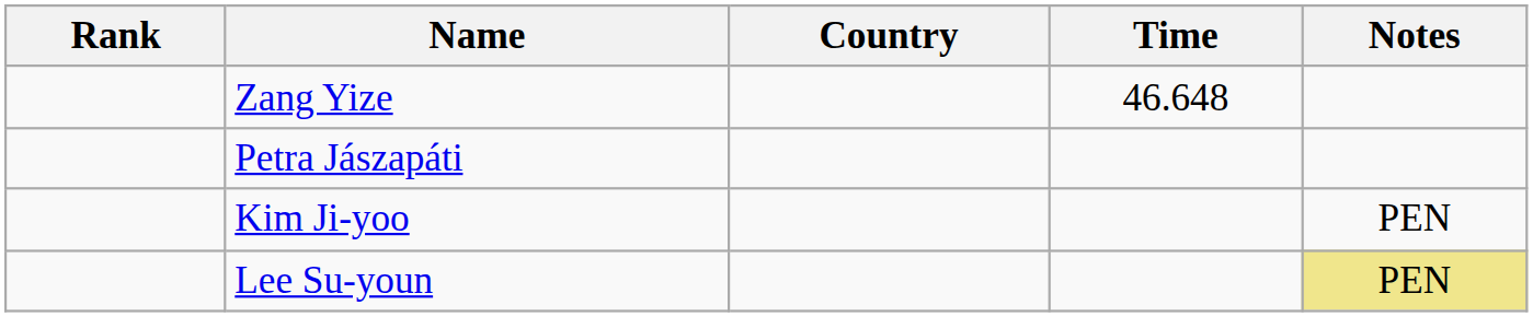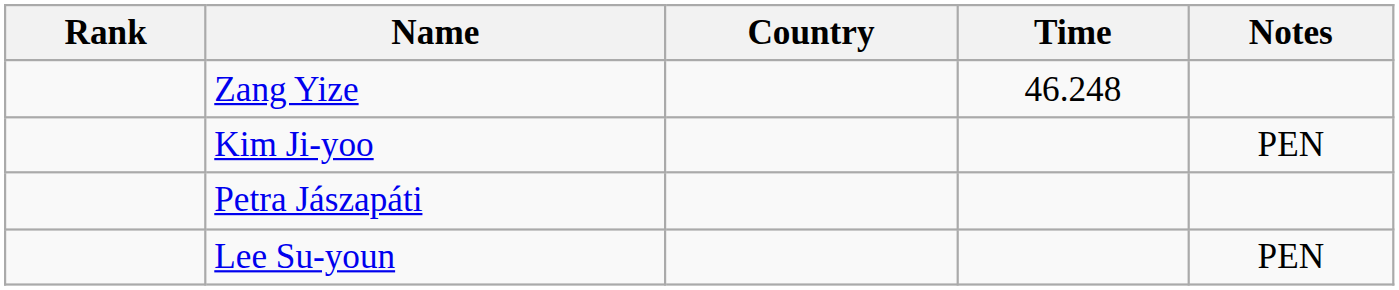Zang Yize | Time: 46.648 -> 46.248
rows swapped: Petra Jászapáti <-> Kim Ji-yoo
Lee Su-youn | Notes: khaki background -> no background
